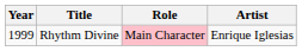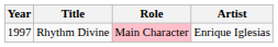Rhythm Divine | Year: 1999 -> 1997
